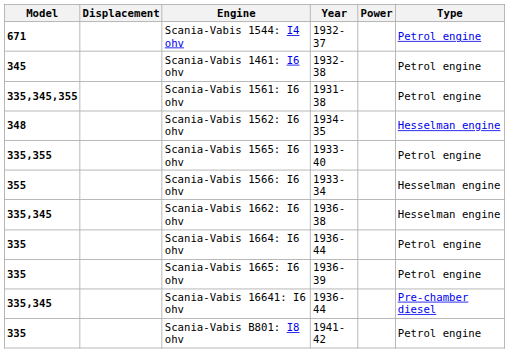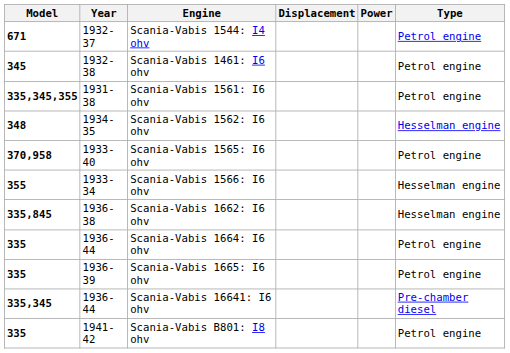columns swapped: Year <-> Displacement
Scania-Vabis 1565: I6 ohv | Model: 335,355 -> 370,958
Scania-Vabis 1662: I6 ohv | Model: 335,345 -> 335,845
